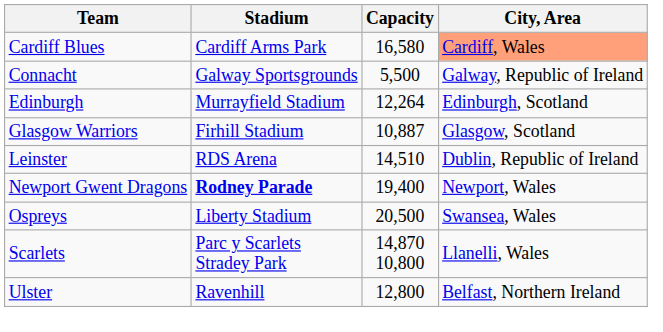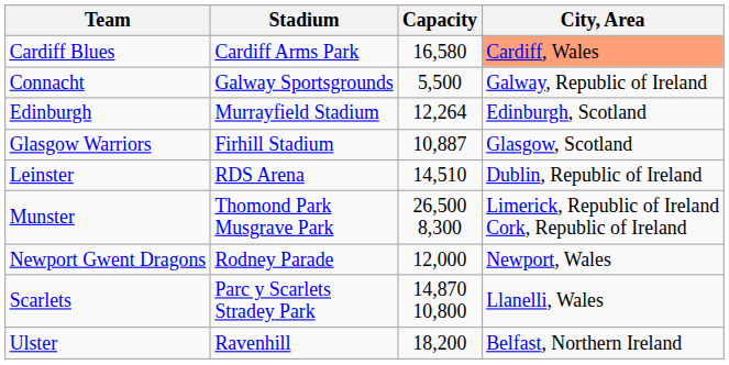+ row: Munster | Thomond Park Musgrave Park | 26,500 8,300 | Limerick, Republic of Ireland Cork, Republic of Ireland
Newport Gwent Dragons | Stadium: bold -> normal
Newport Gwent Dragons | Capacity: 19,400 -> 12,000
- row: Ospreys | Liberty Stadium | 20,500 | Swansea, Wales
Ulster | Capacity: 12,800 -> 18,200
